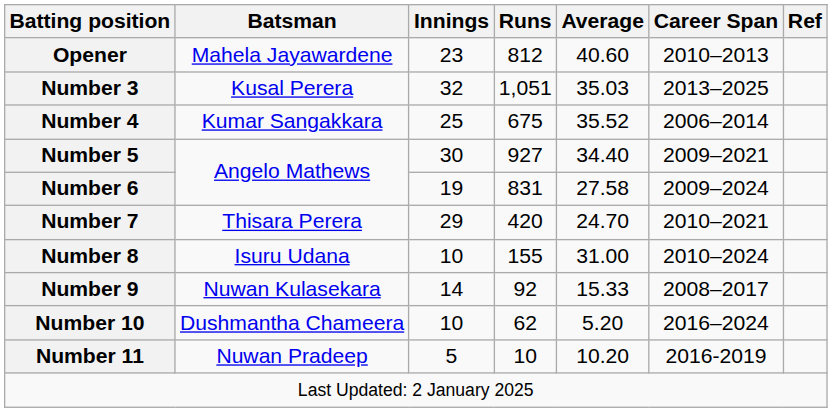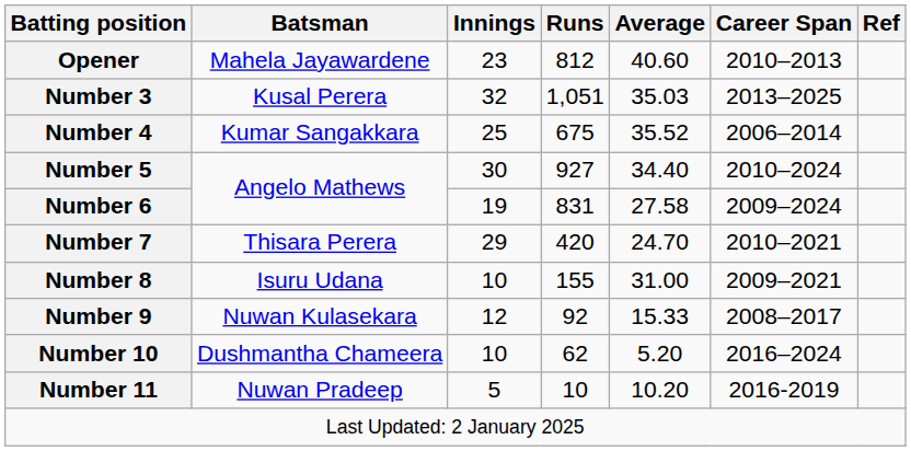Number 5 | Career Span: 2009–2021 -> 2010–2024
Number 8 | Career Span: 2010–2024 -> 2009–2021
Number 9 | Innings: 14 -> 12
